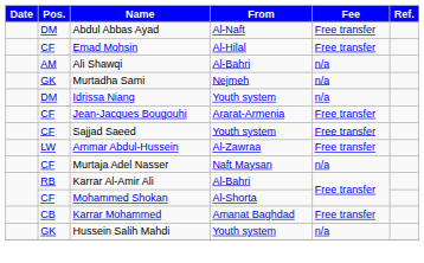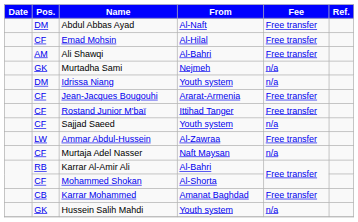Ali Shawqi | Fee: n/a -> Free transfer
+ row: CF | Rostand Junior M'baï | Ittihad Tanger | Free transfer
Sajjad Saeed | Fee: Free transfer -> n/a
